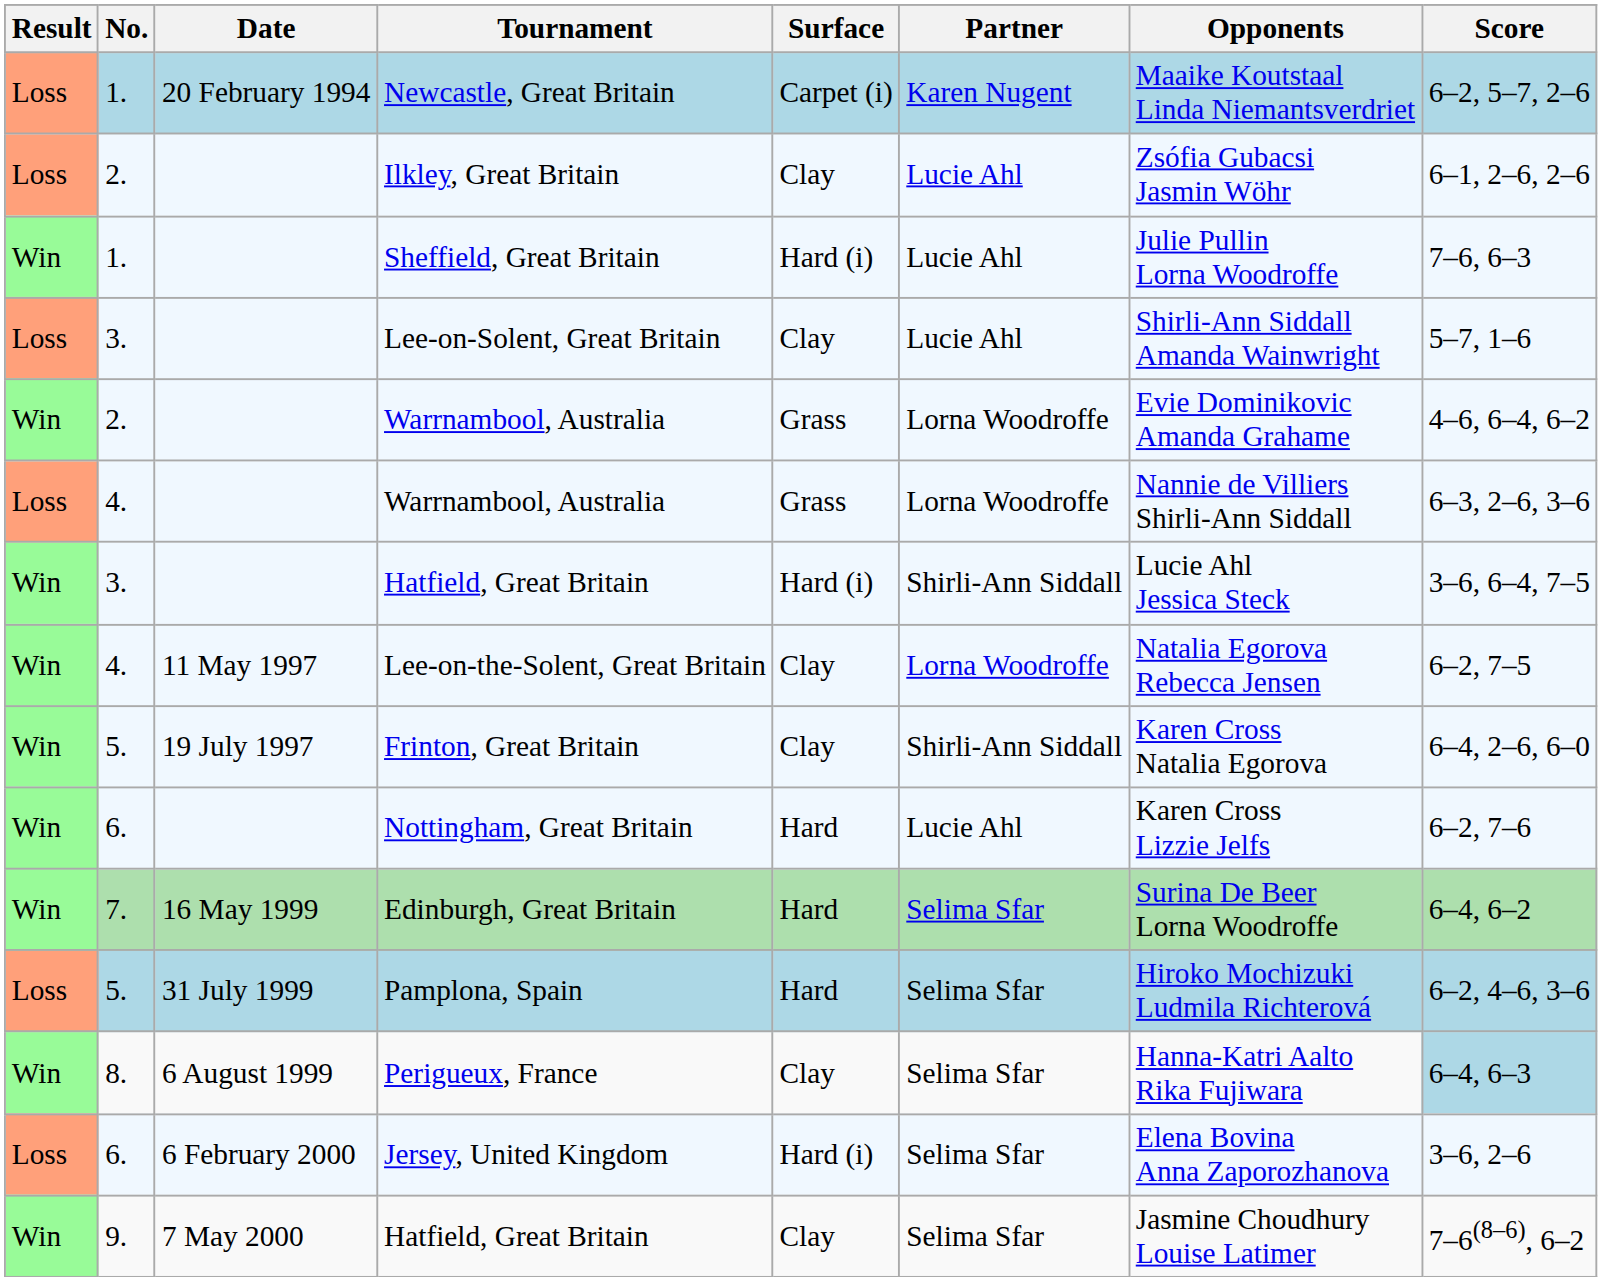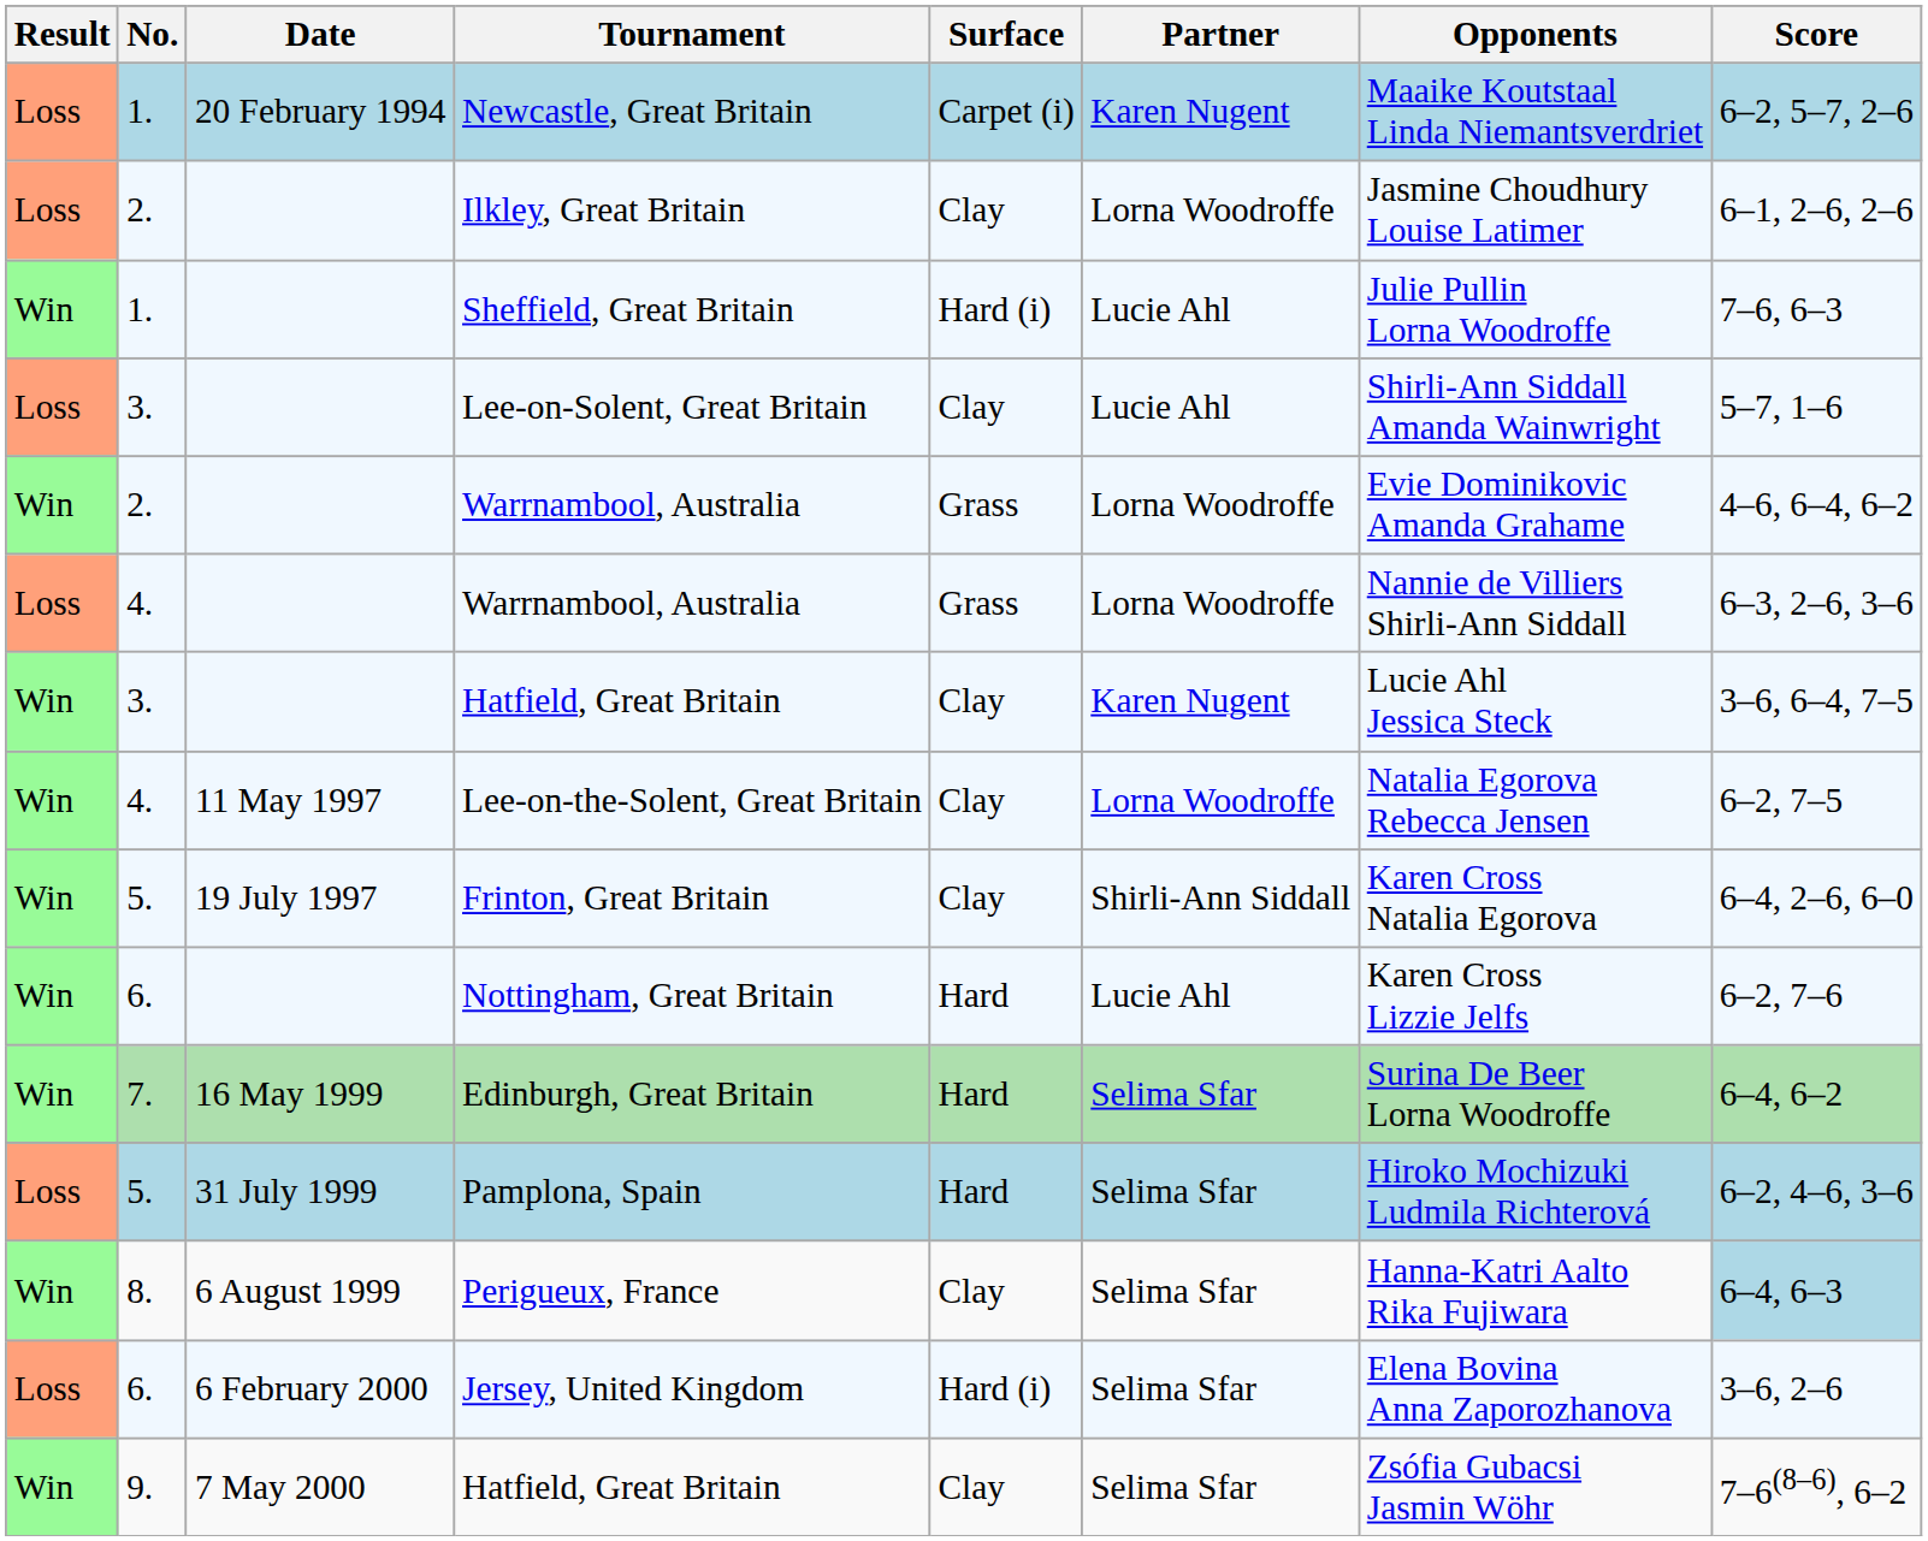Ilkley, Great Britain | Partner: Lucie Ahl -> Lorna Woodroffe
Ilkley, Great Britain | Opponents: Zsófia Gubacsi Jasmin Wöhr -> Jasmine Choudhury Louise Latimer
3. / Hatfield, Great Britain | Surface: Hard (i) -> Clay
3. / Hatfield, Great Britain | Partner: Shirli-Ann Siddall -> Karen Nugent
9. / Hatfield, Great Britain | Opponents: Jasmine Choudhury Louise Latimer -> Zsófia Gubacsi Jasmin Wöhr
